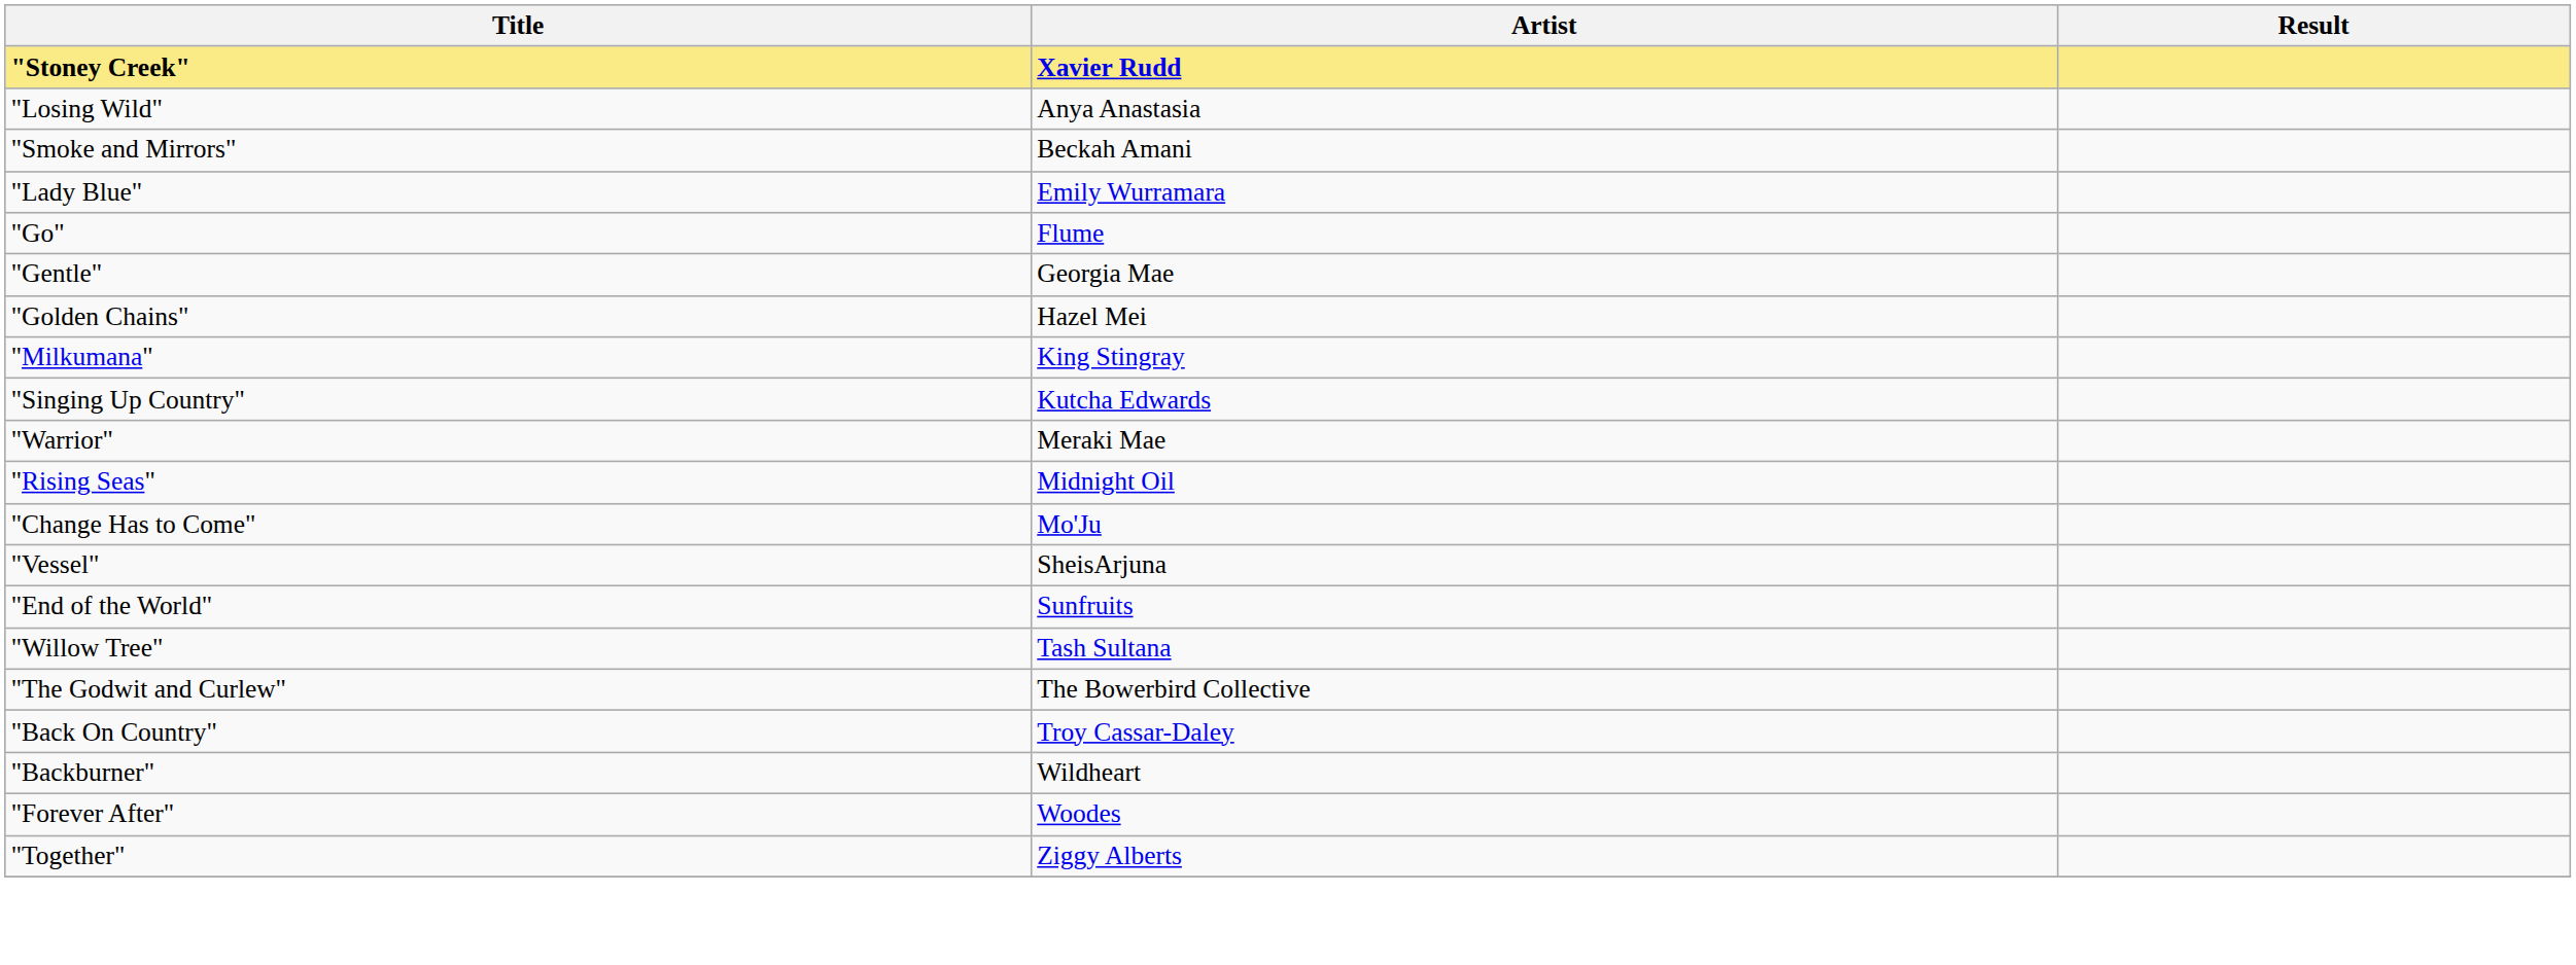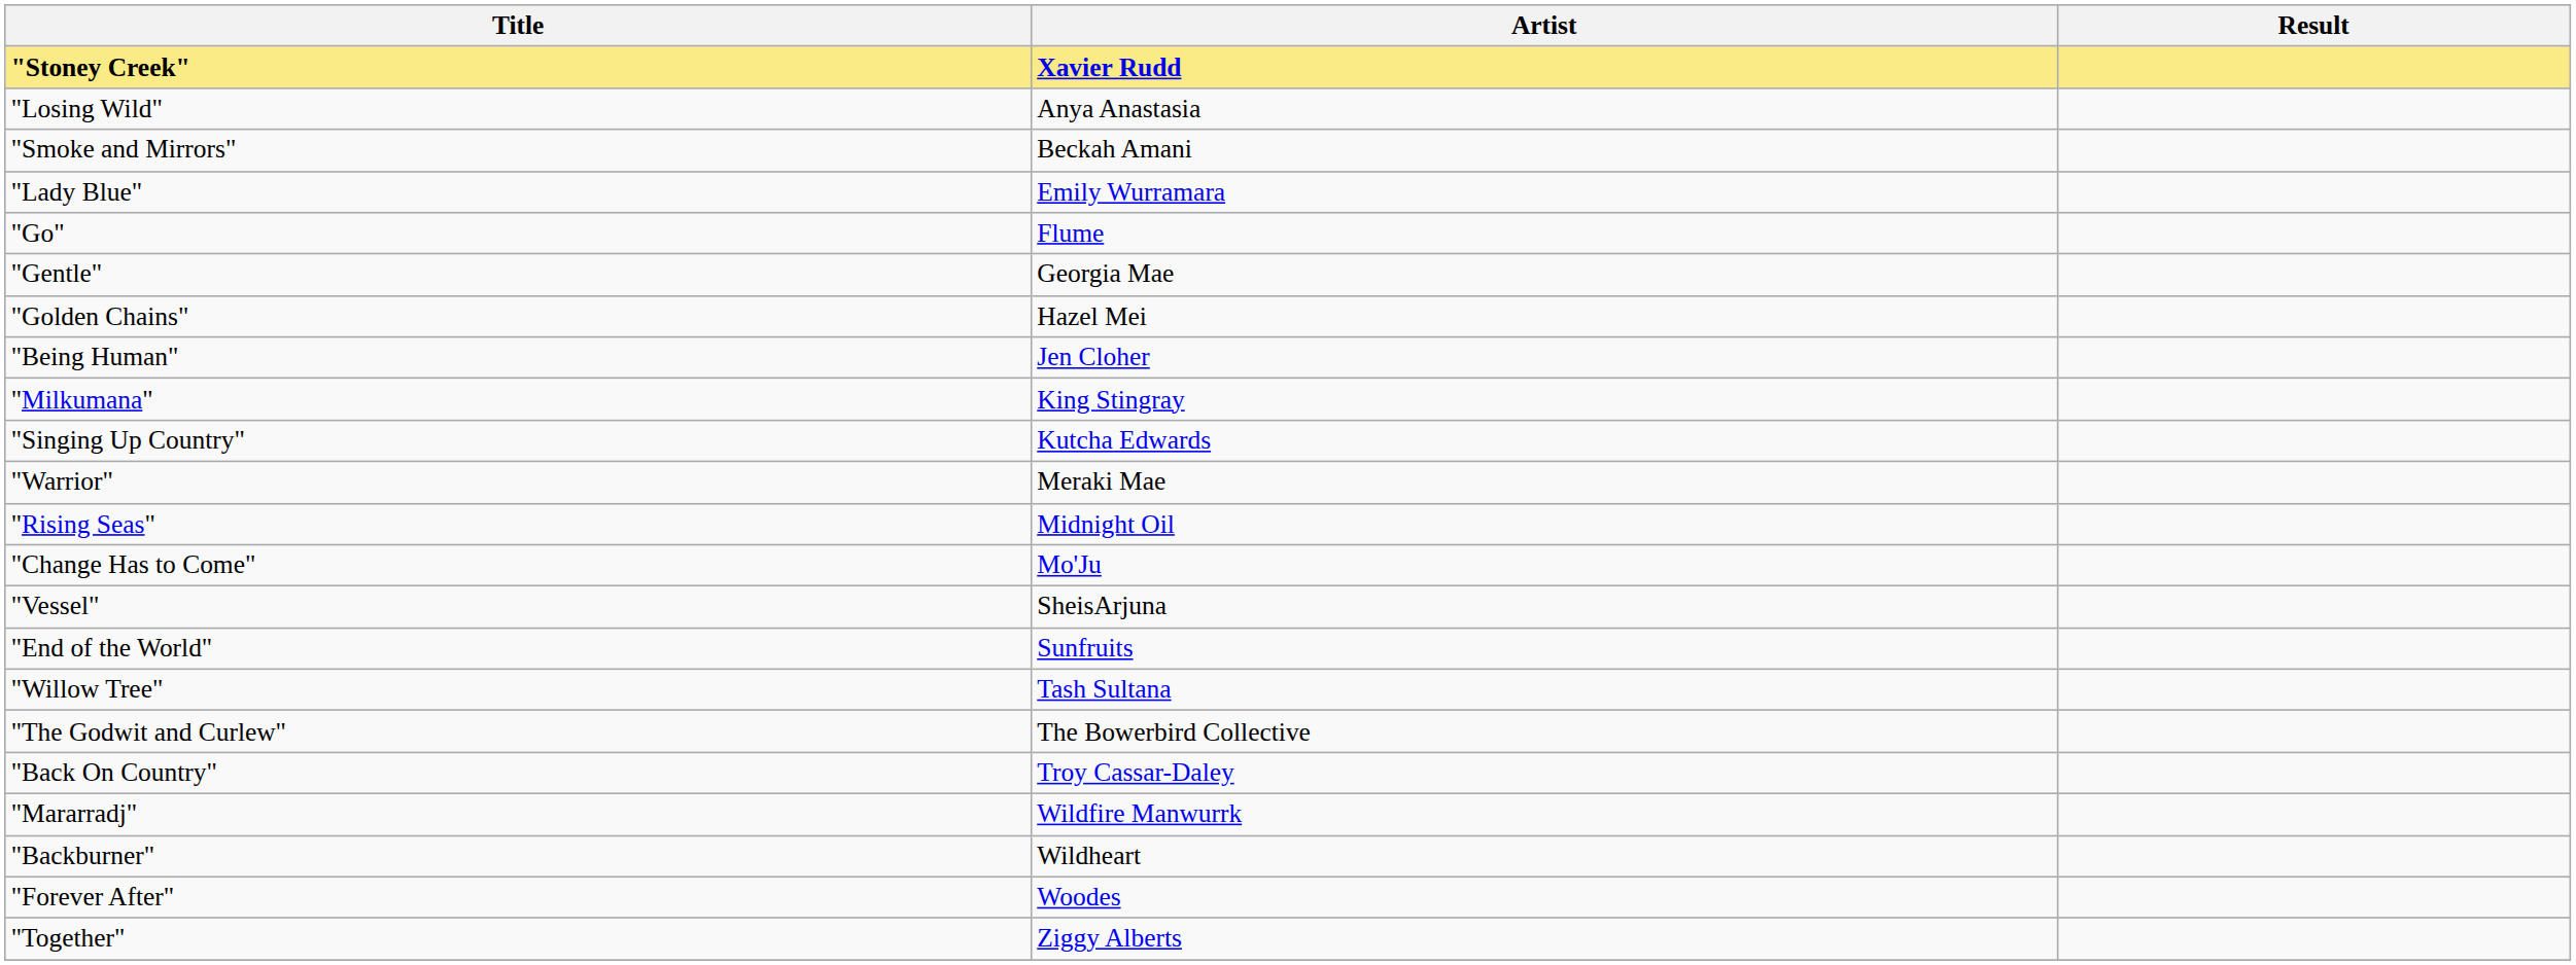+ row: "Being Human" | Jen Cloher
+ row: "Mararradj" | Wildfire Manwurrk
